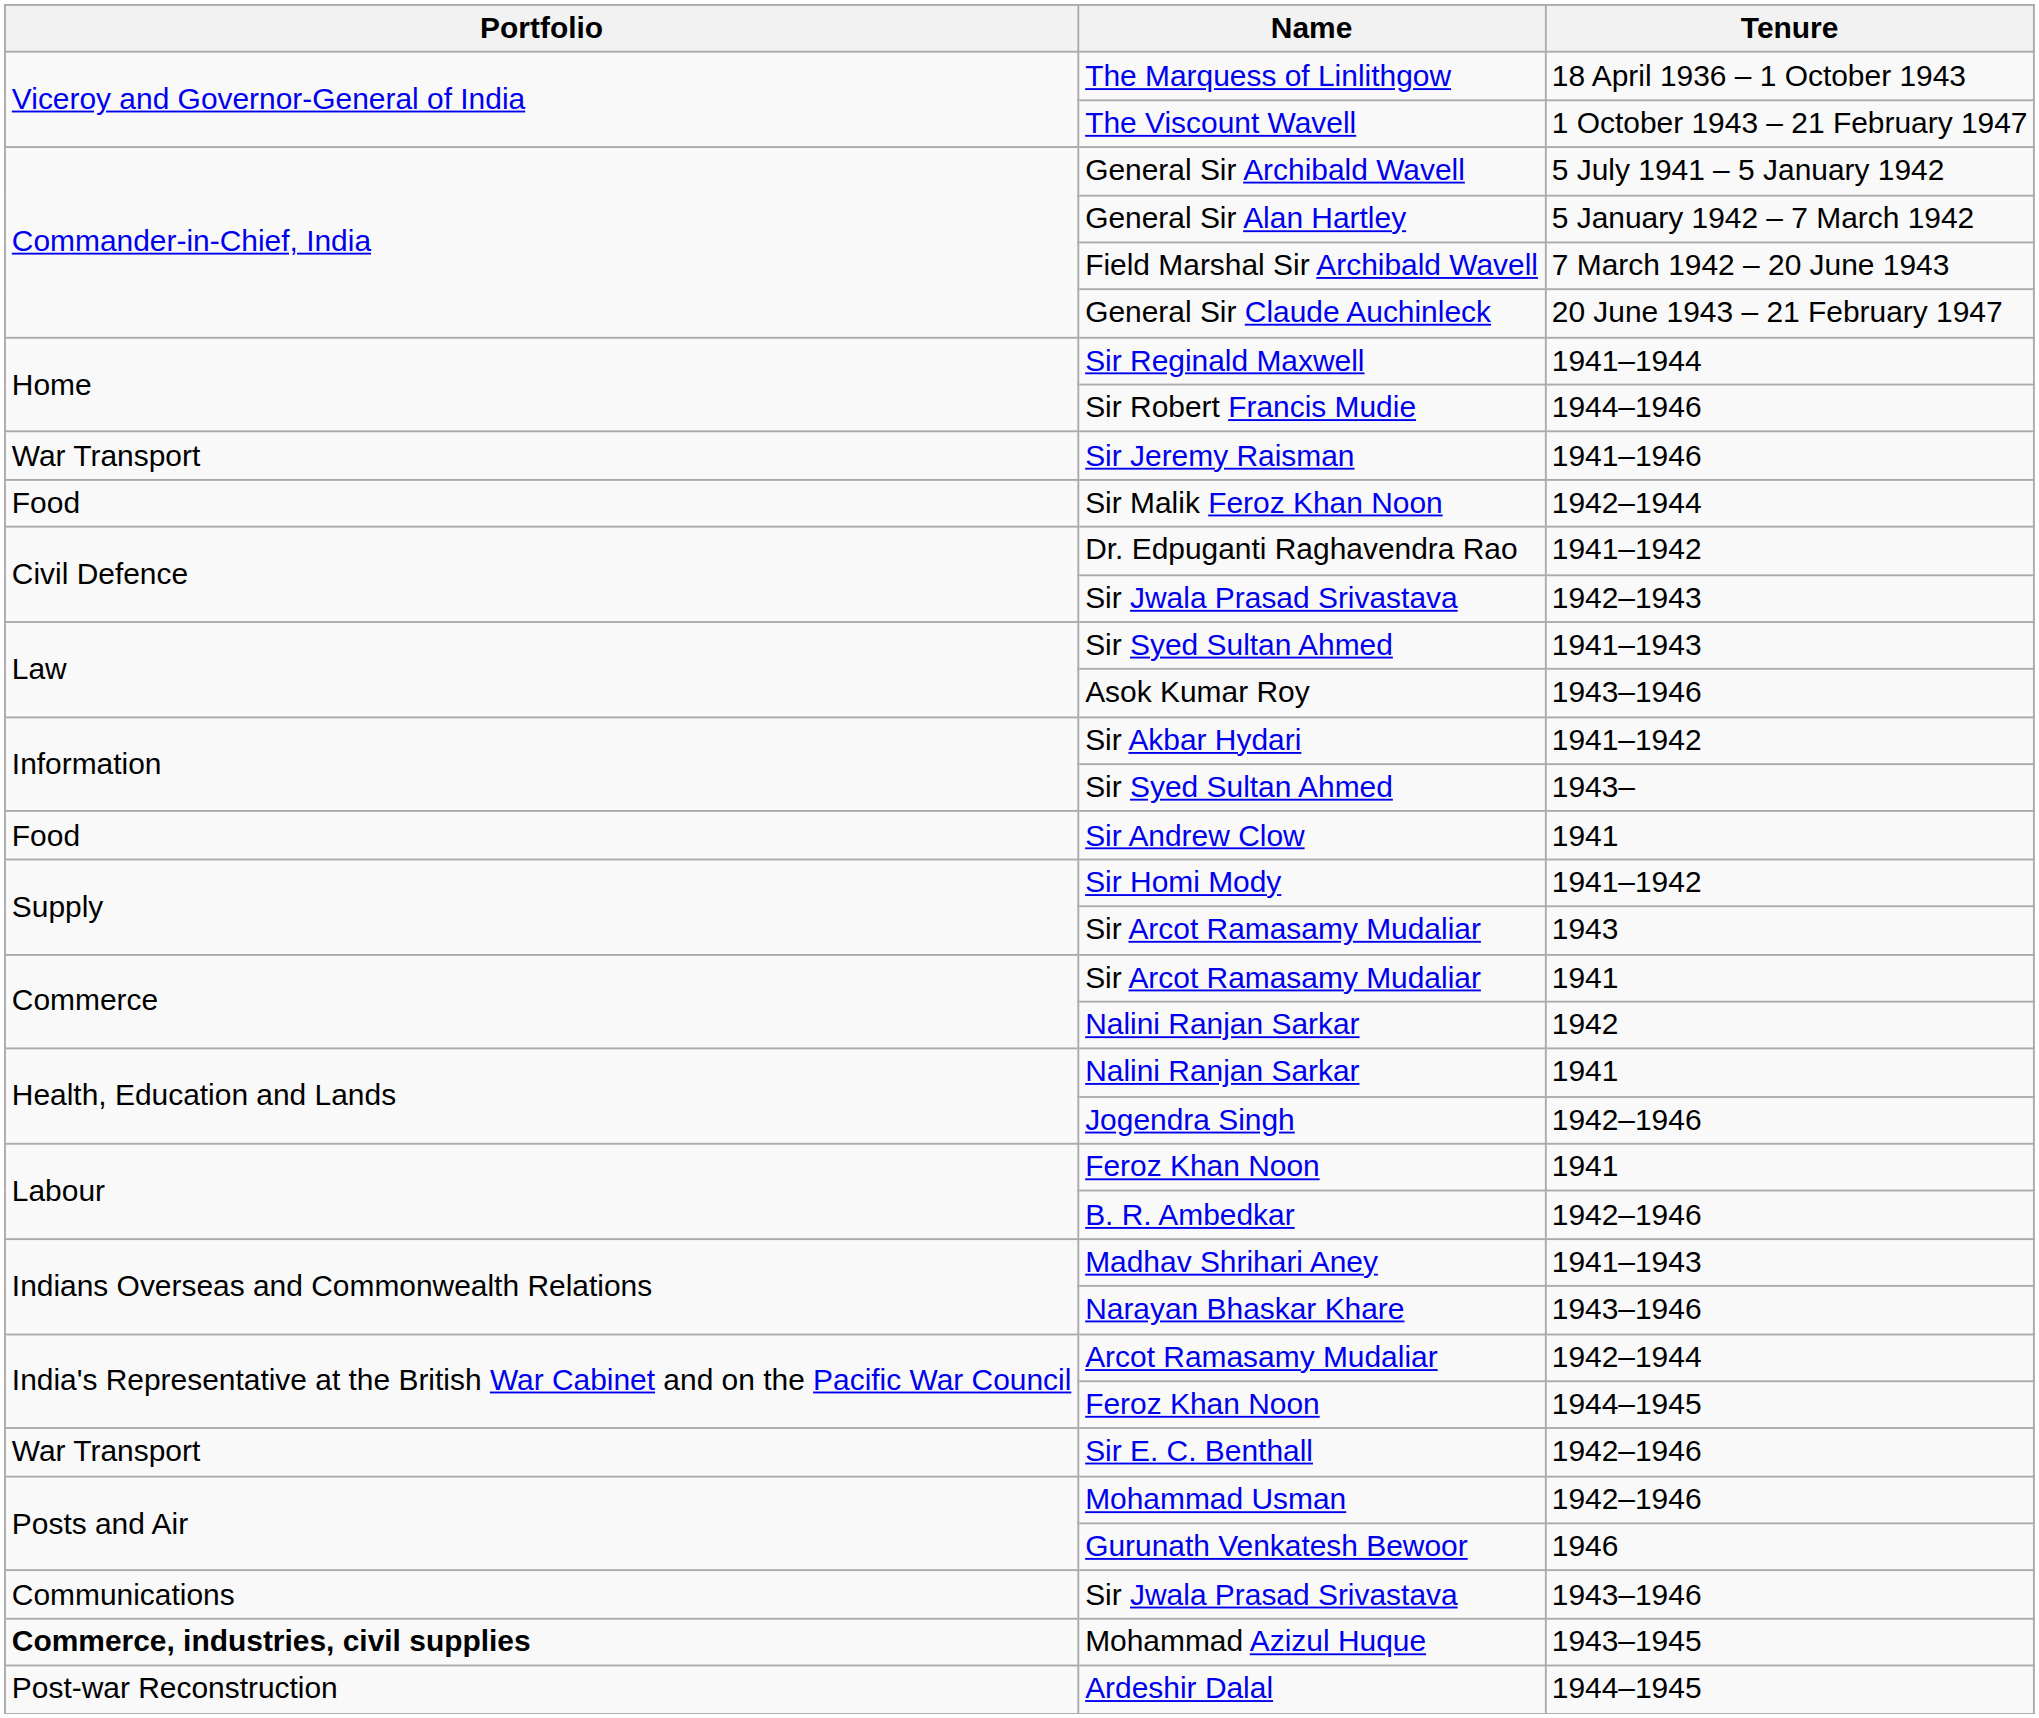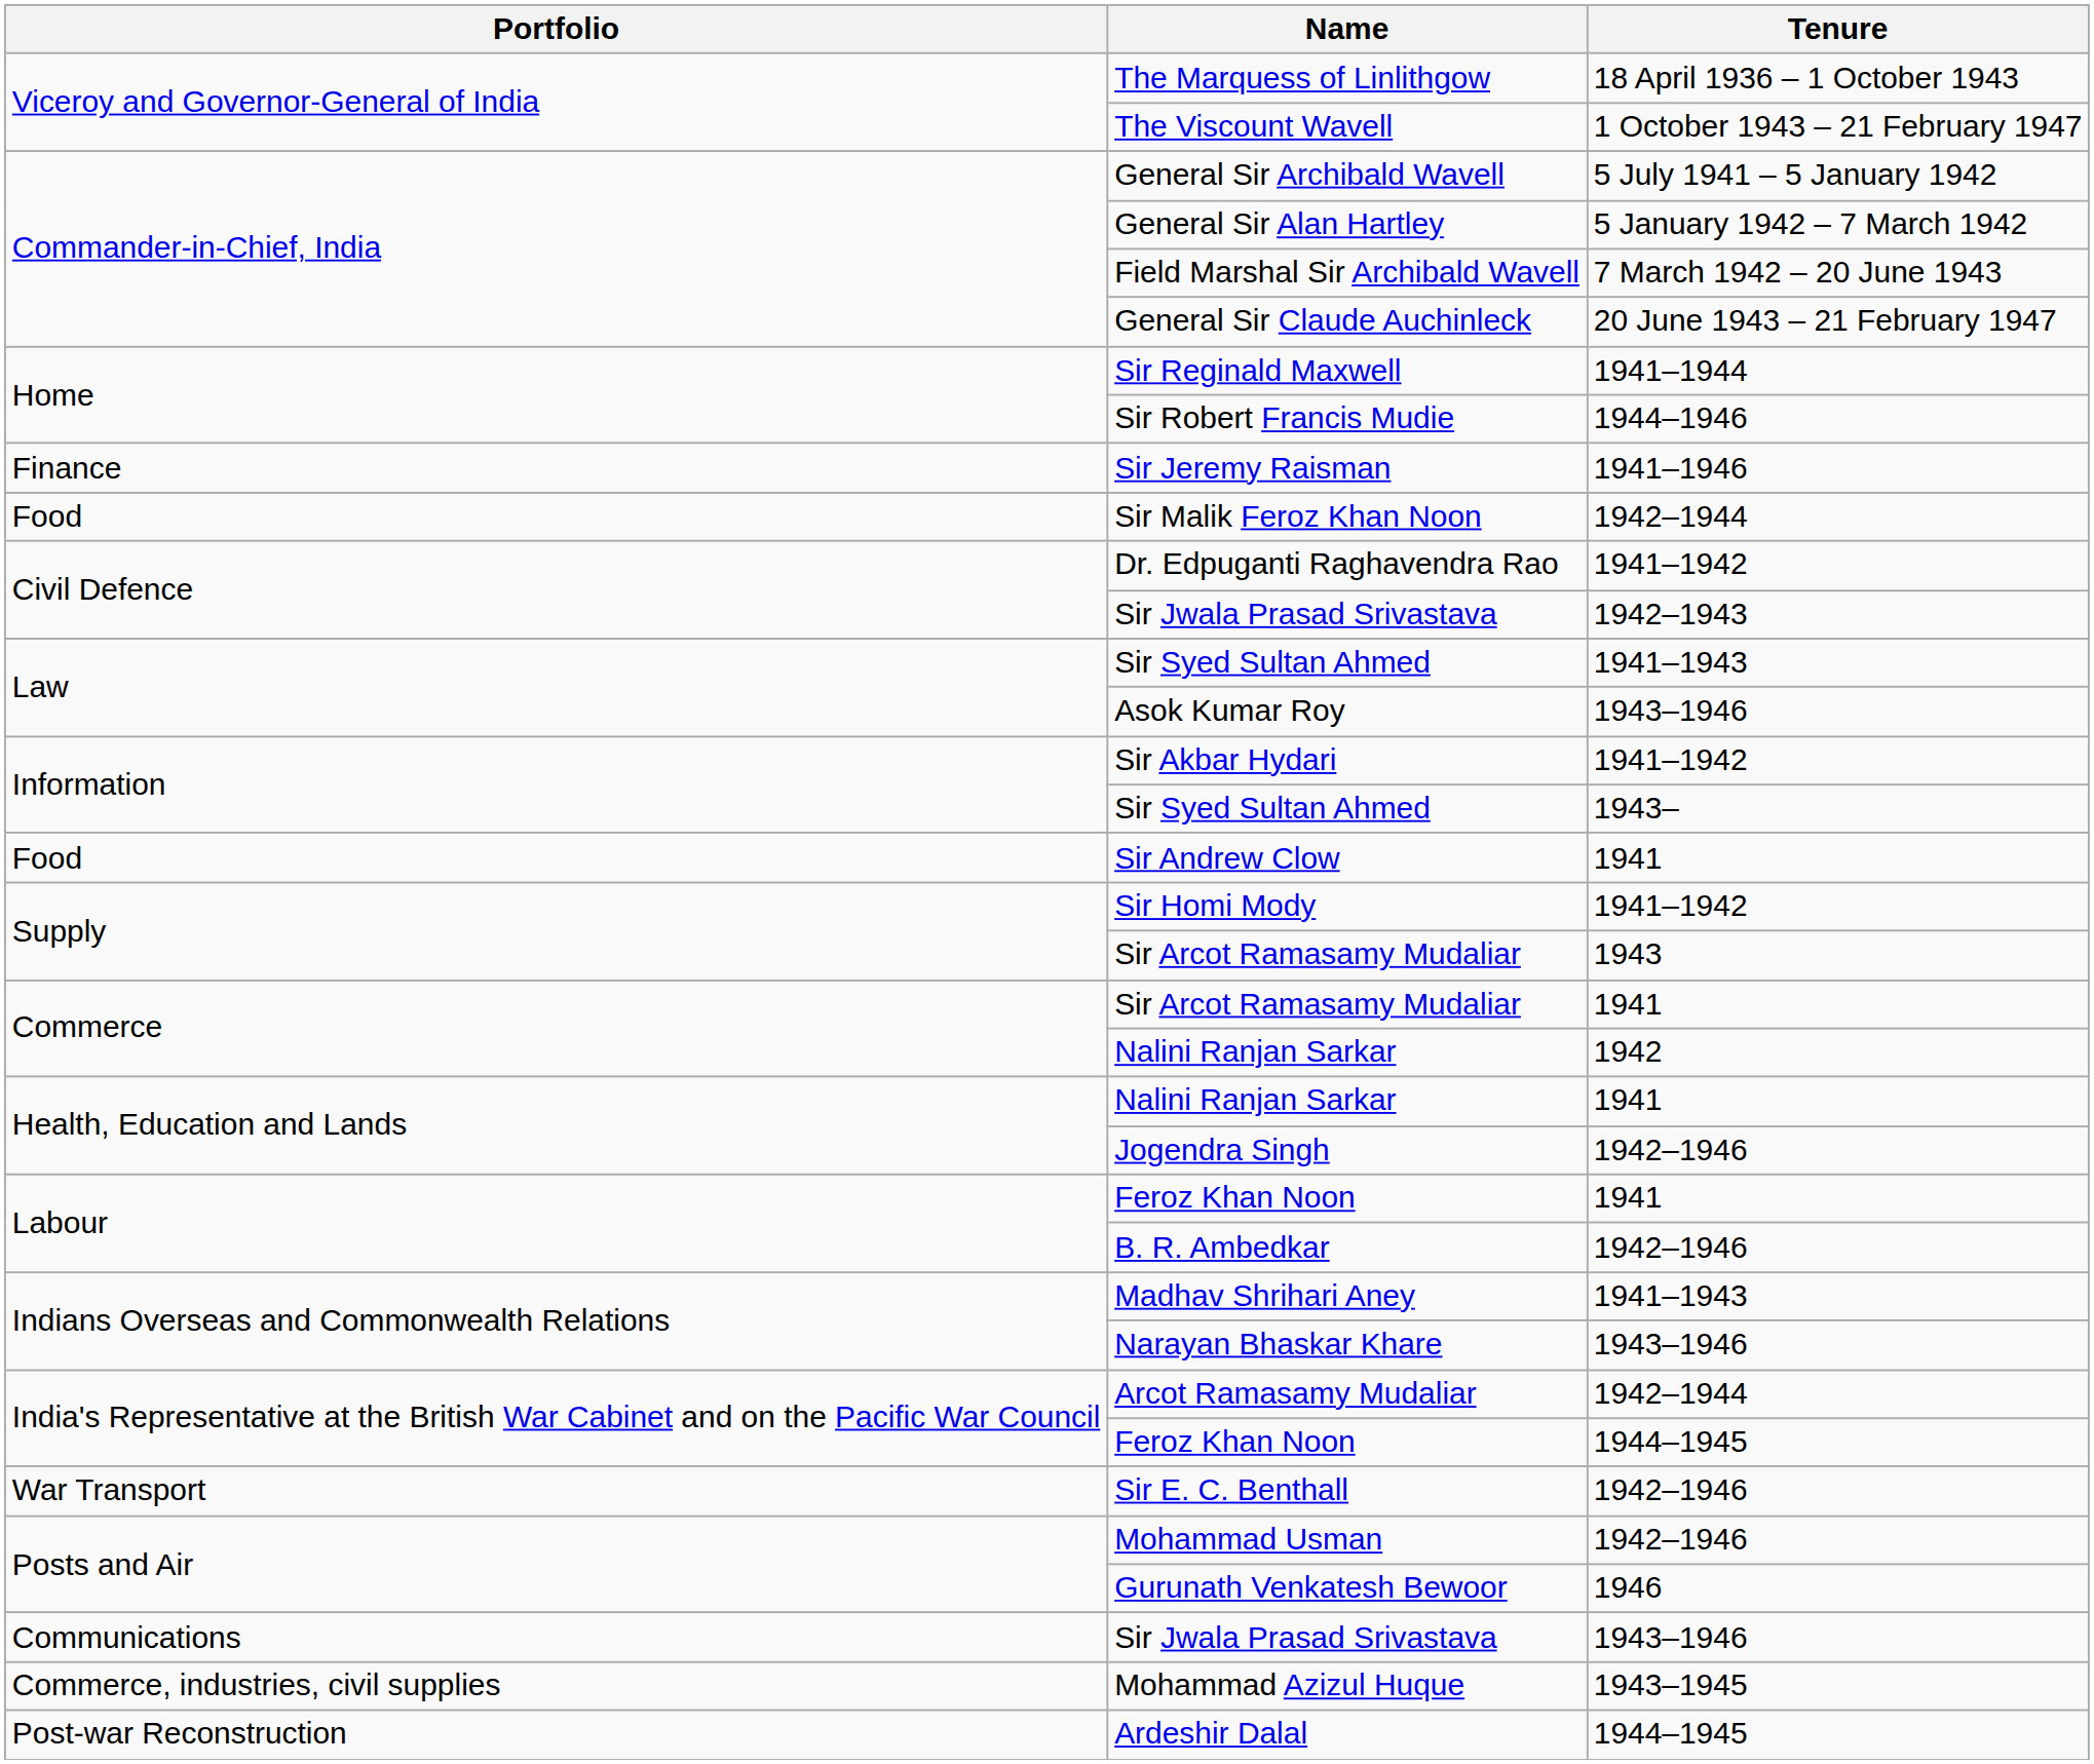Sir Jeremy Raisman | Portfolio: War Transport -> Finance
Mohammad Azizul Huque | Portfolio: bold -> normal
